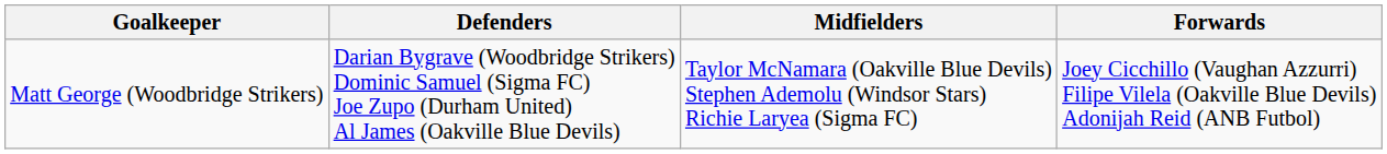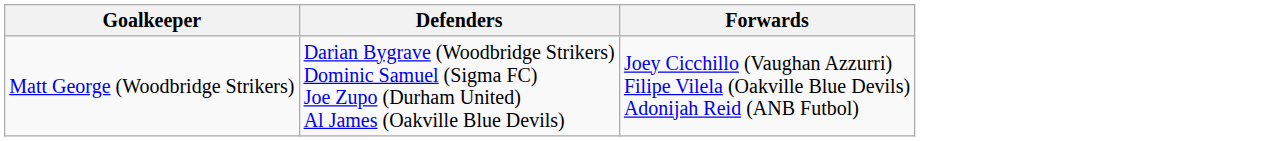- column: Midfielders | Taylor McNamara (Oakville Blue Devils) Stephen Ademolu (Windsor Stars) Richie Laryea (Sigma FC)
